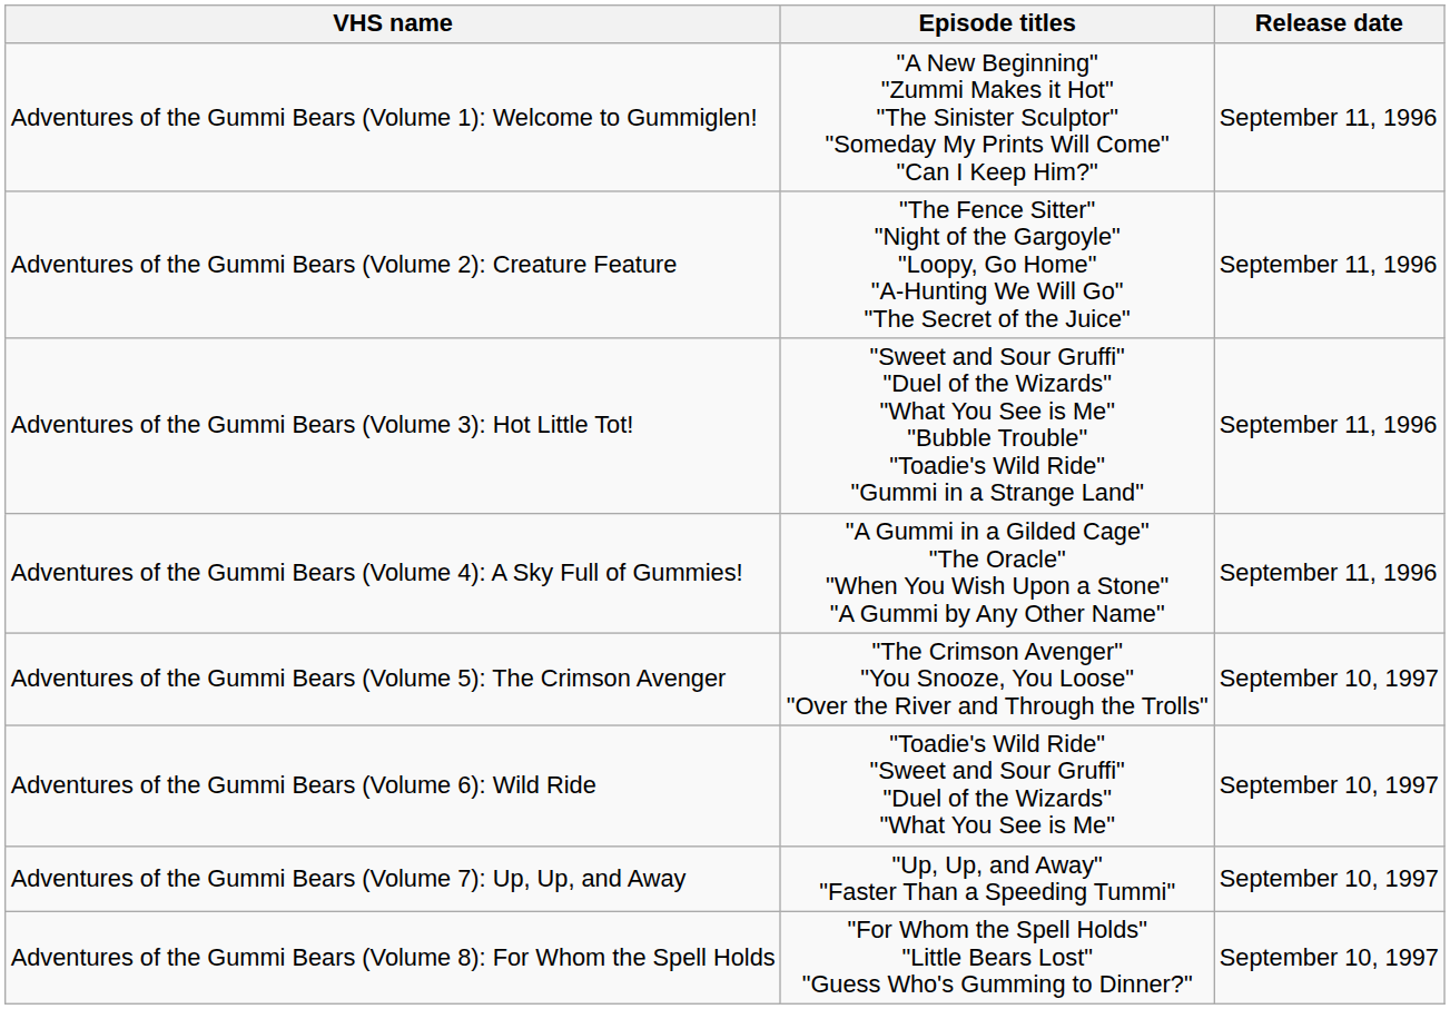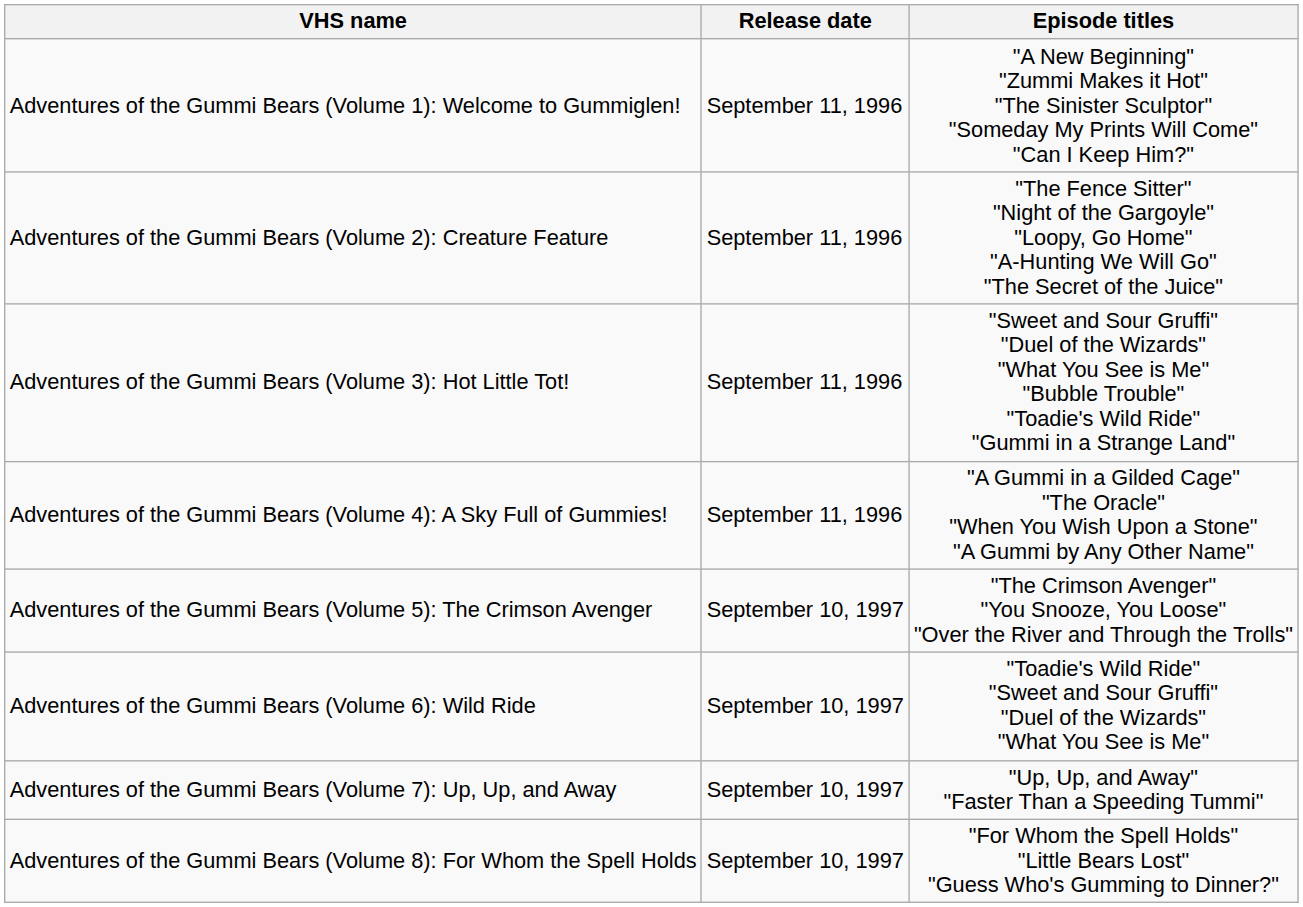columns swapped: Episode titles <-> Release date
